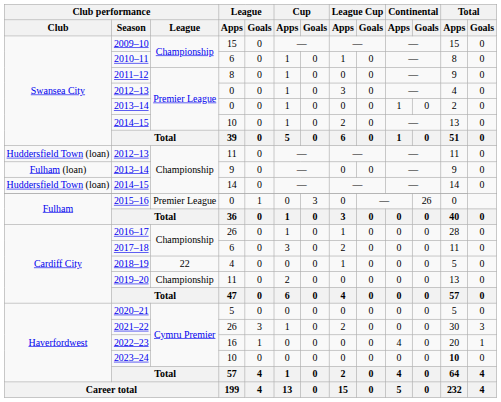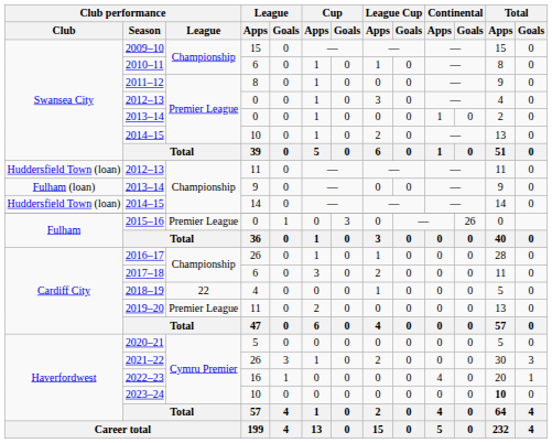2019–20 | Club performance / League: Championship -> Premier League
